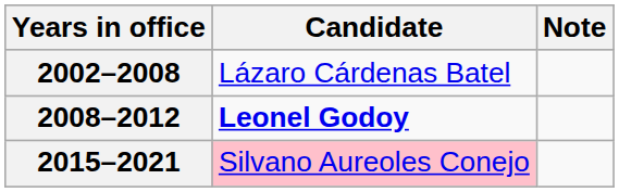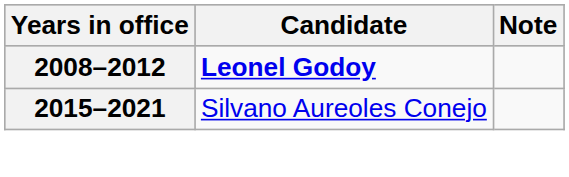- row: 2002–2008 | Lázaro Cárdenas Batel
2015–2021 | Candidate: pink background -> no background
